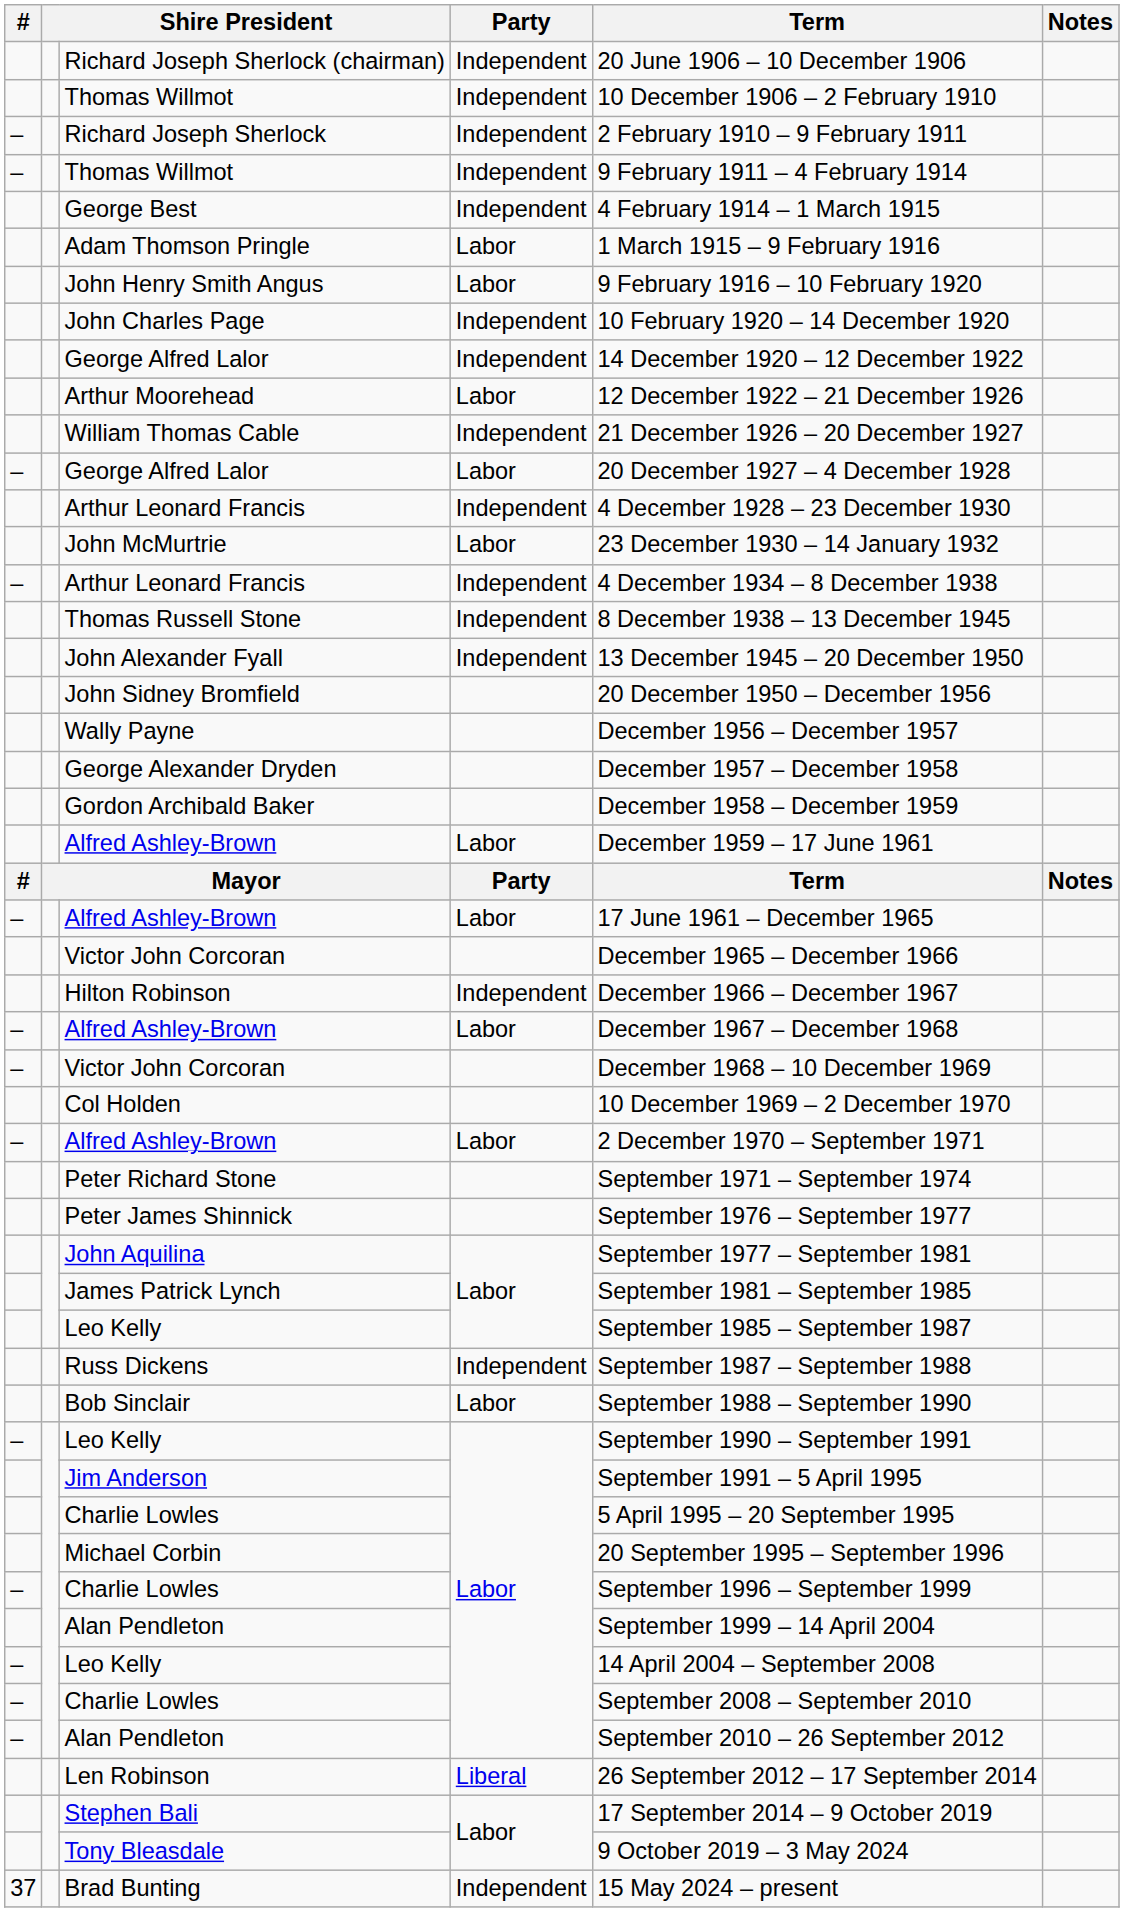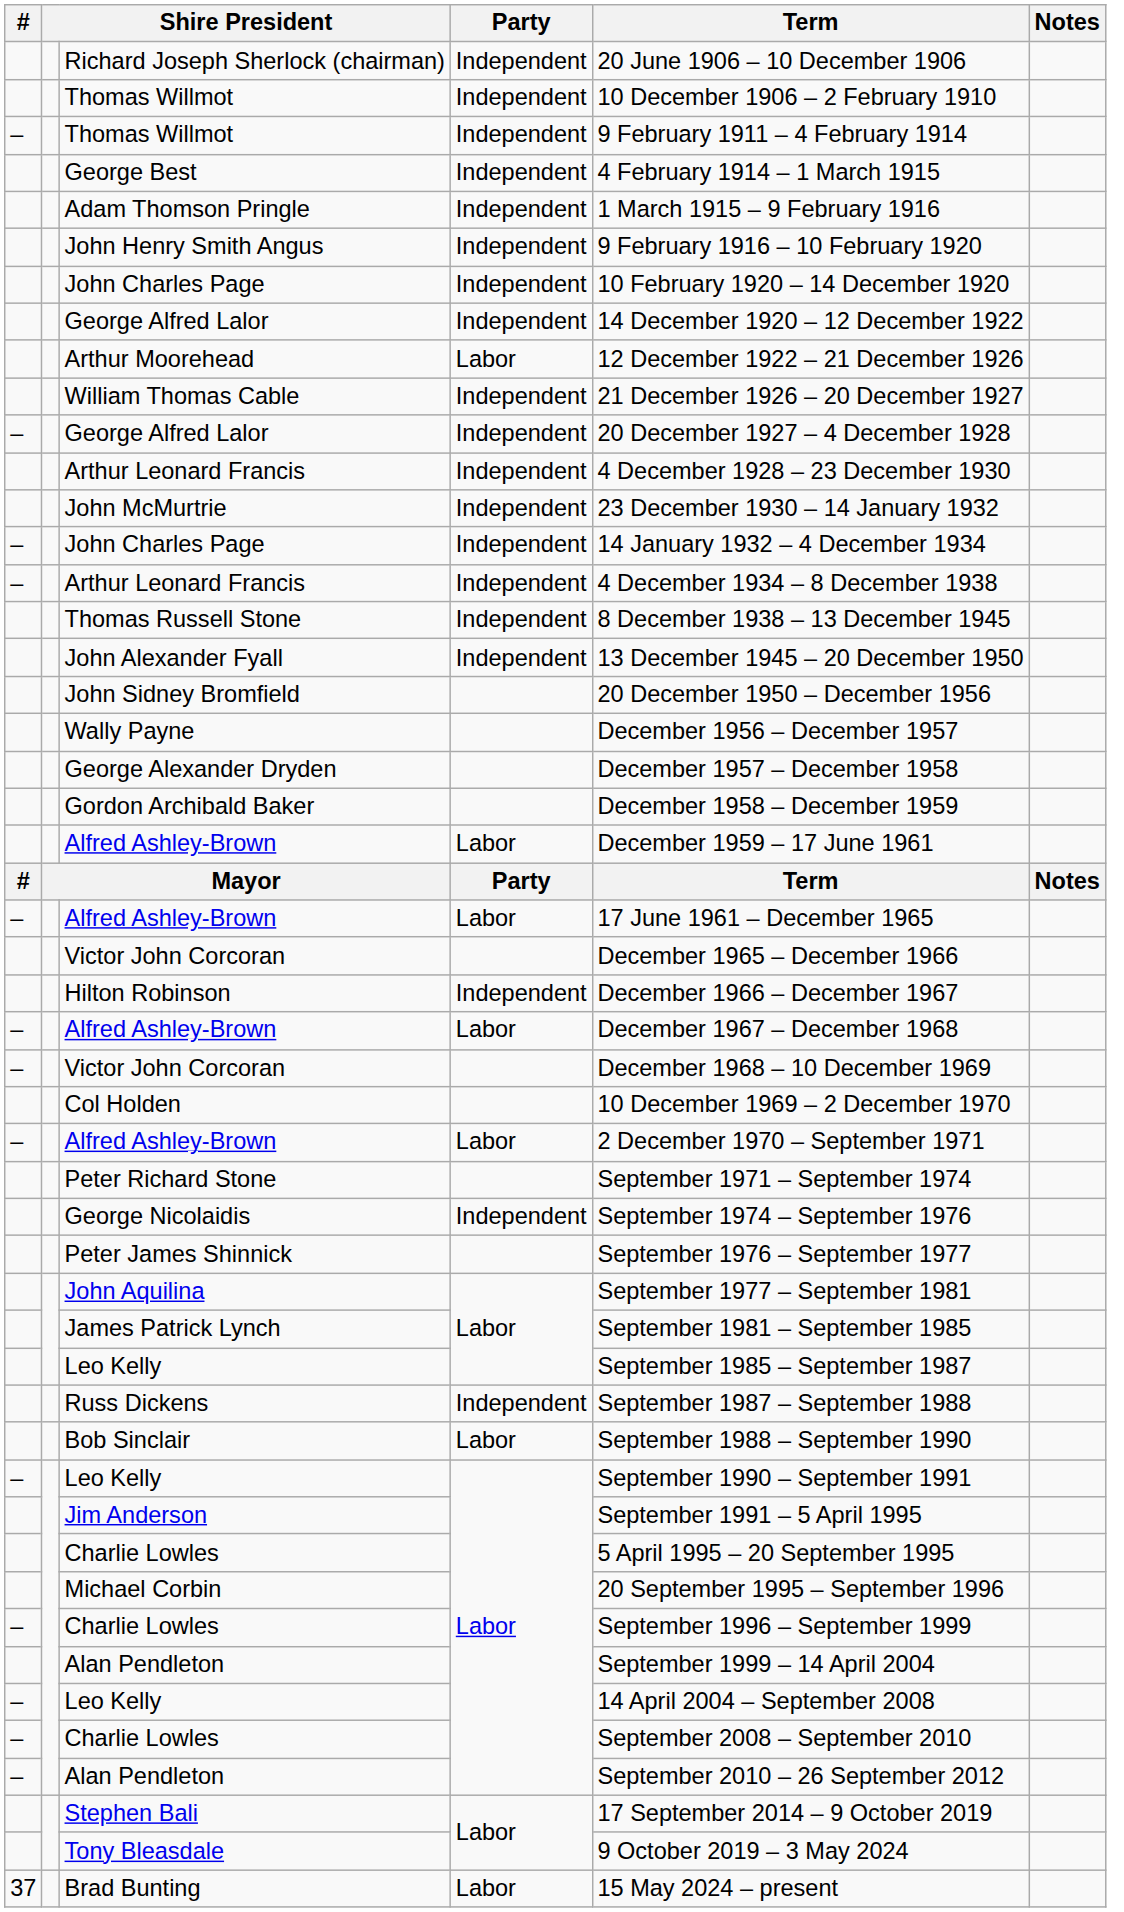- row: – | Richard Joseph Sherlock | Independent | 2 February 1910 – 9 February 1911
Adam Thomson Pringle | Party: Labor -> Independent
John Henry Smith Angus | Party: Labor -> Independent
– / George Alfred Lalor | Party: Labor -> Independent
John McMurtrie | Party: Labor -> Independent
+ row: – | John Charles Page | Independent | 14 January 1932 – 4 December 1934
+ row: George Nicolaidis | Independent | September 1974 – September 1976
- row: Len Robinson | Liberal | 26 September 2012 – 17 September 2014
Brad Bunting | Party: Independent -> Labor
